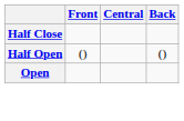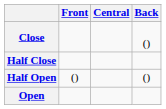+ row: Close | ()
